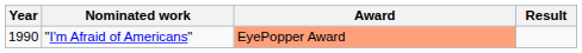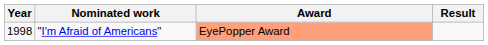"I'm Afraid of Americans" | Year: 1990 -> 1998
